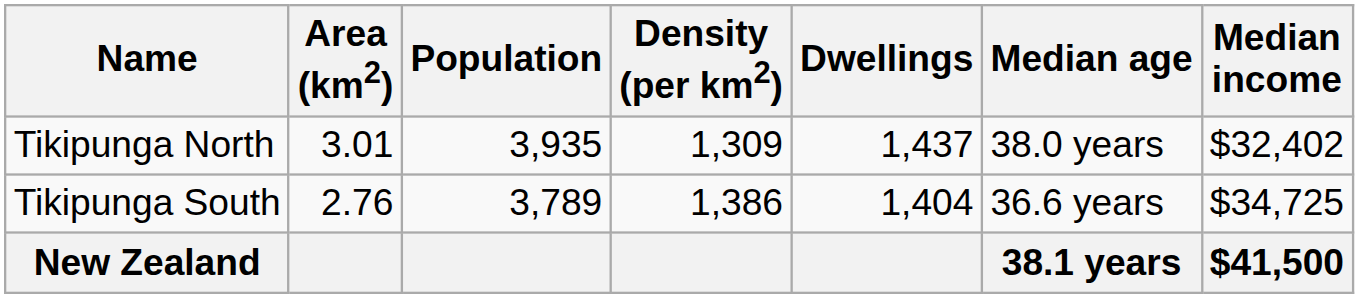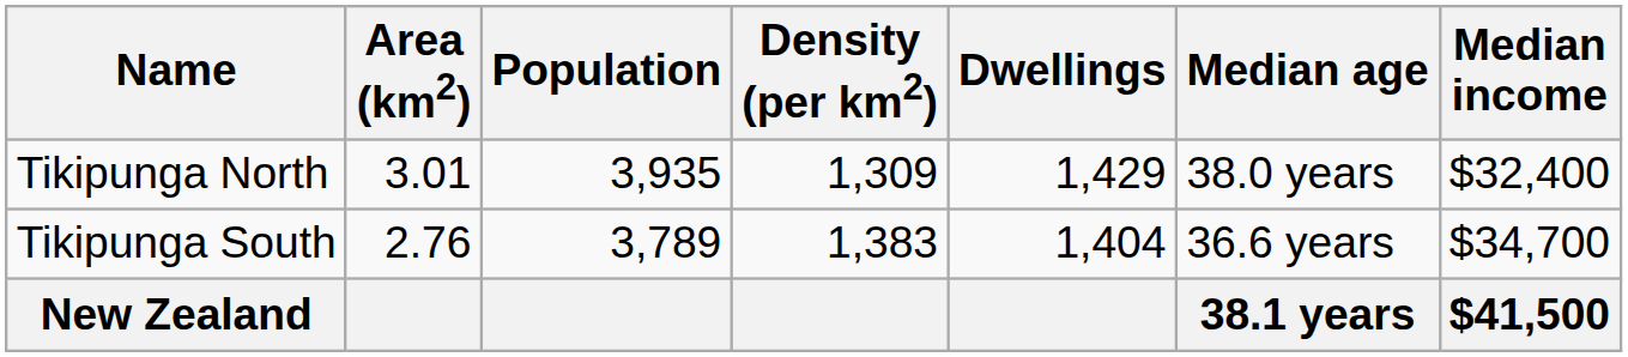Tikipunga North | Dwellings: 1,437 -> 1,429
Tikipunga North | Median income: $32,402 -> $32,400
Tikipunga South | Density (per km2): 1,386 -> 1,383
Tikipunga South | Median income: $34,725 -> $34,700
